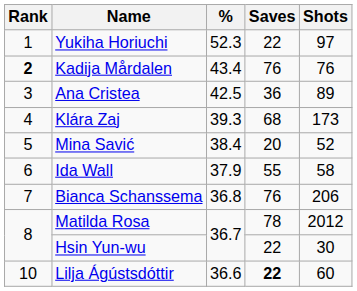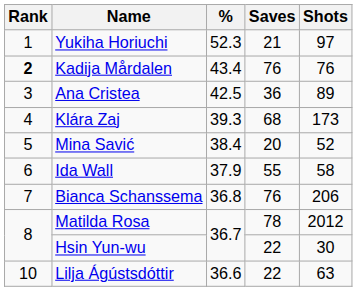Yukiha Horiuchi | Saves: 22 -> 21
Lilja Ágústsdóttir | Saves: bold -> normal
Lilja Ágústsdóttir | Shots: 60 -> 63
